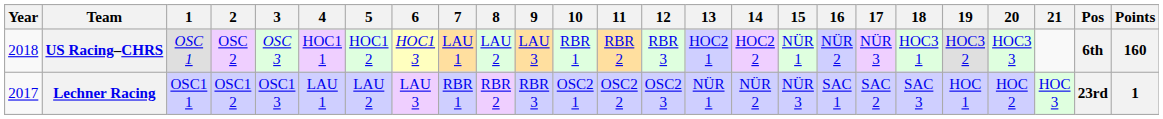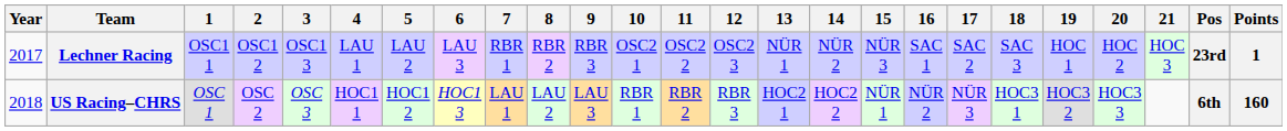rows swapped: Lechner Racing <-> US Racing–CHRS
